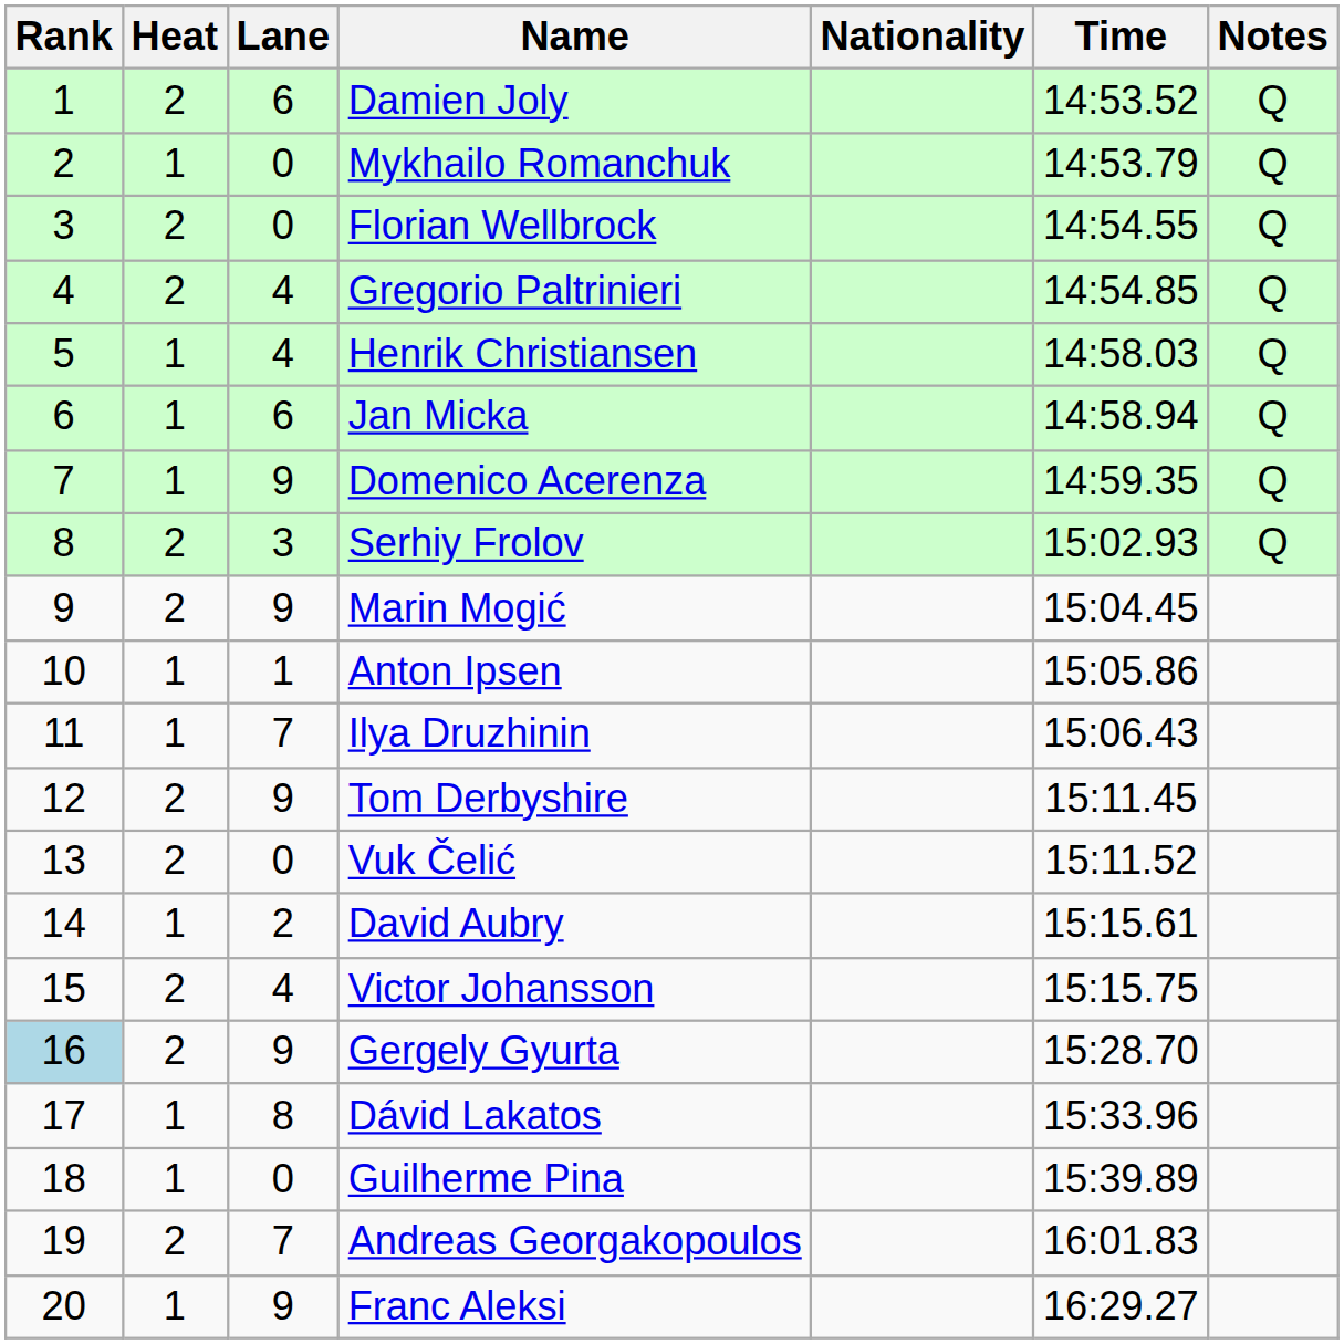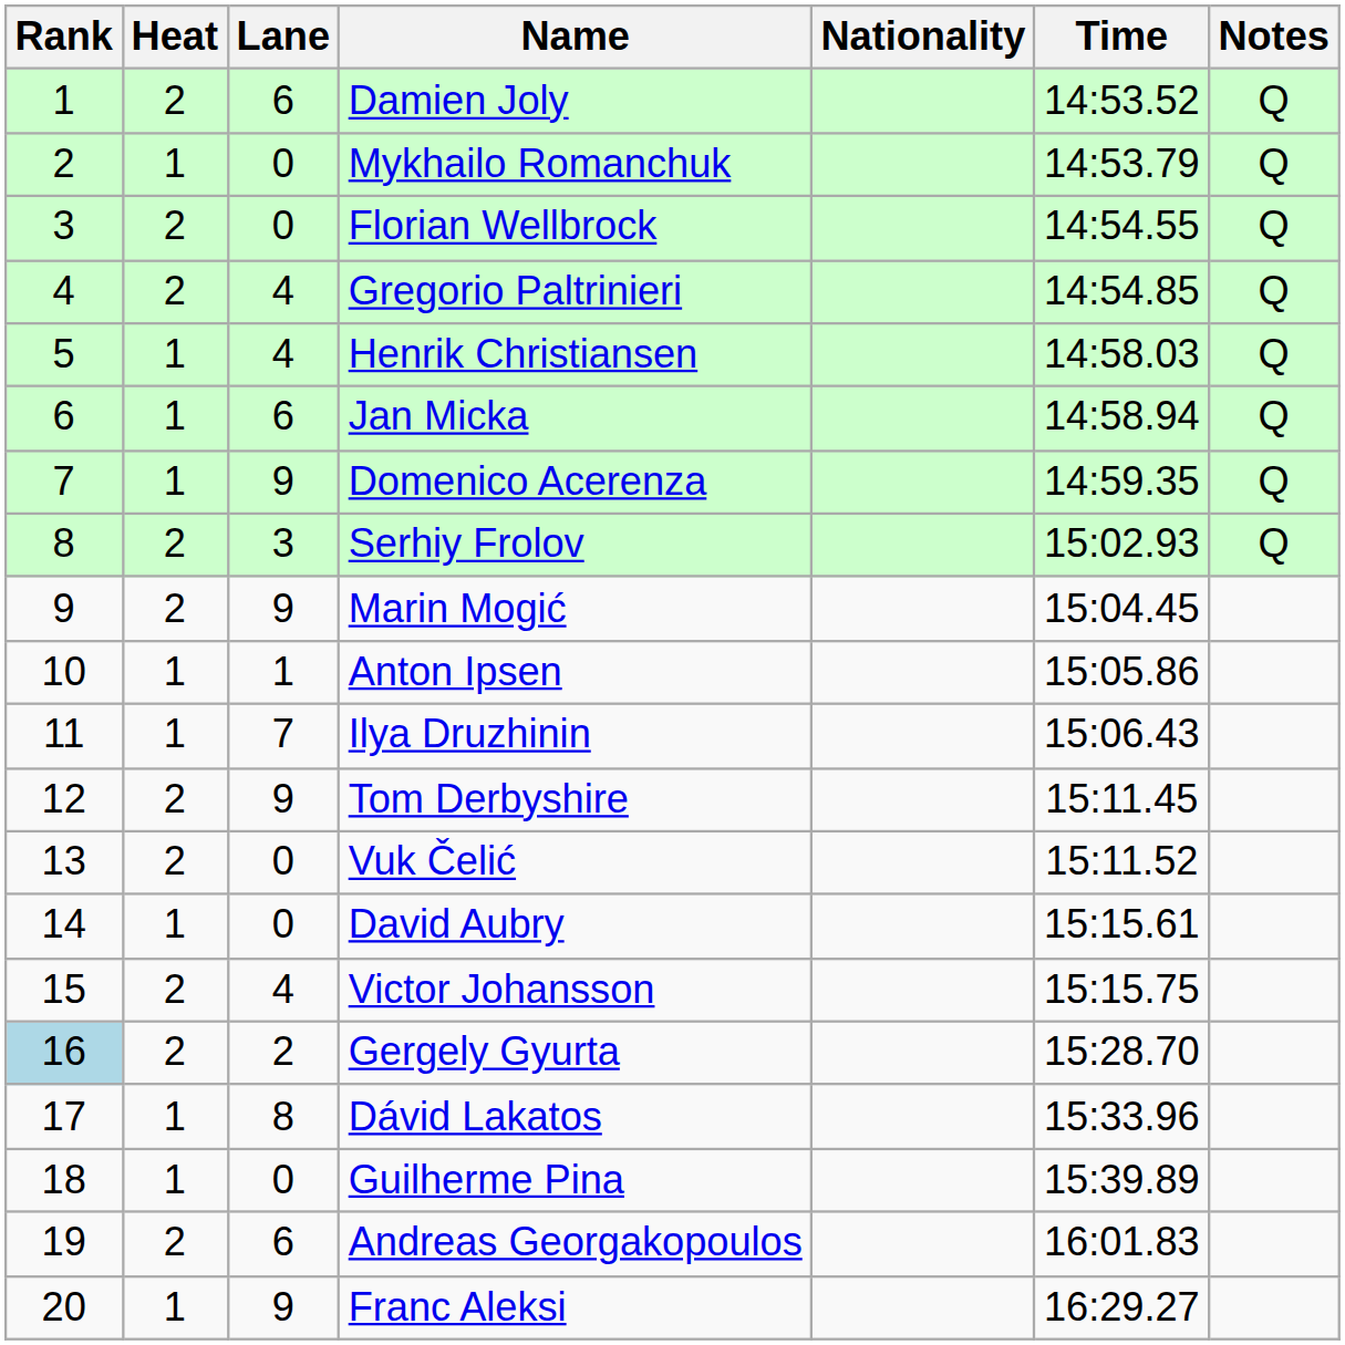David Aubry | Lane: 2 -> 0
Gergely Gyurta | Lane: 9 -> 2
Andreas Georgakopoulos | Lane: 7 -> 6
